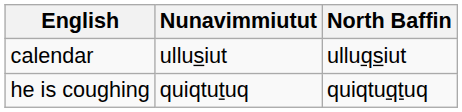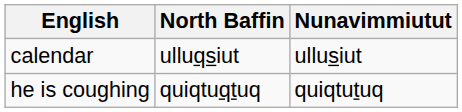columns swapped: North Baffin <-> Nunavimmiutut
